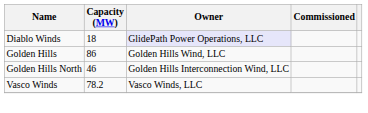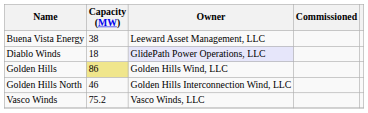+ row: Buena Vista Energy | 38 | Leeward Asset Management, LLC
Golden Hills | Capacity (MW): no background -> khaki background
Vasco Winds | Capacity (MW): 78.2 -> 75.2
